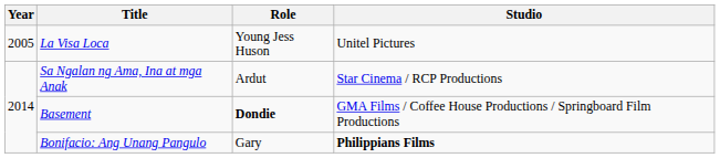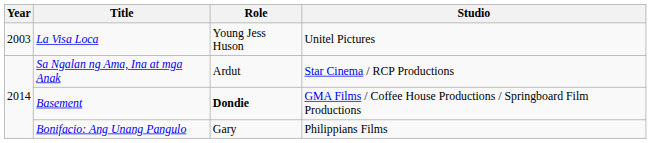La Visa Loca | Year: 2005 -> 2003
Bonifacio: Ang Unang Pangulo | Studio: bold -> normal
